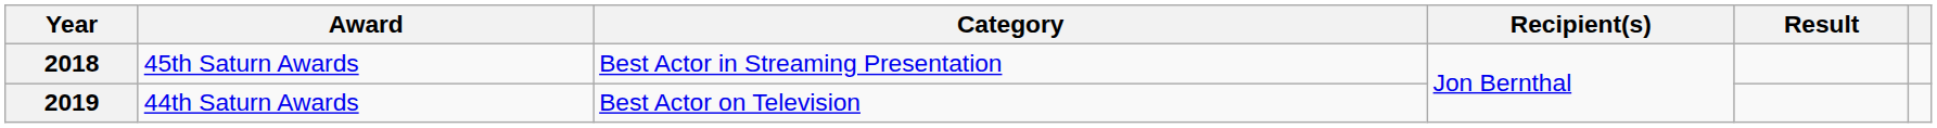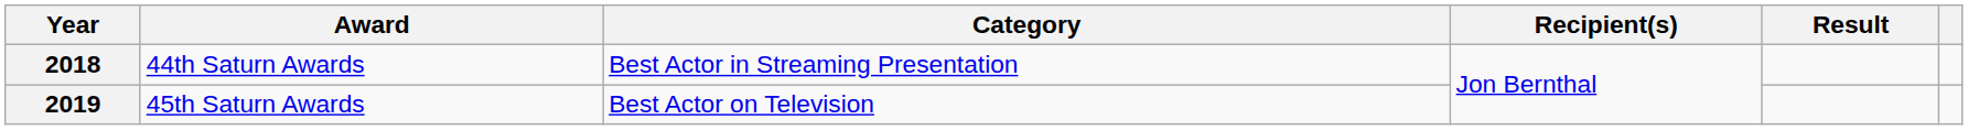2018 | Award: 45th Saturn Awards -> 44th Saturn Awards
2019 | Award: 44th Saturn Awards -> 45th Saturn Awards
